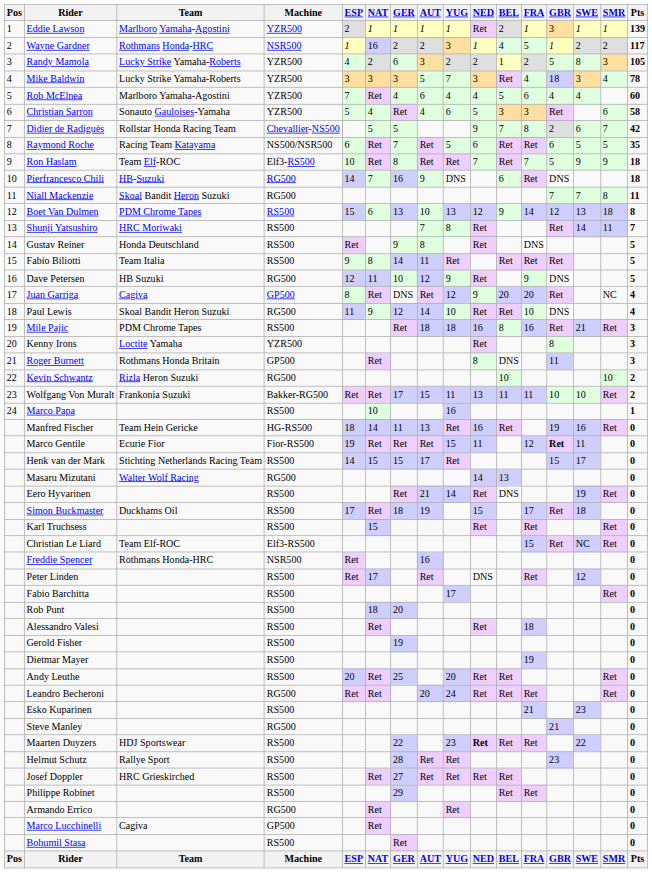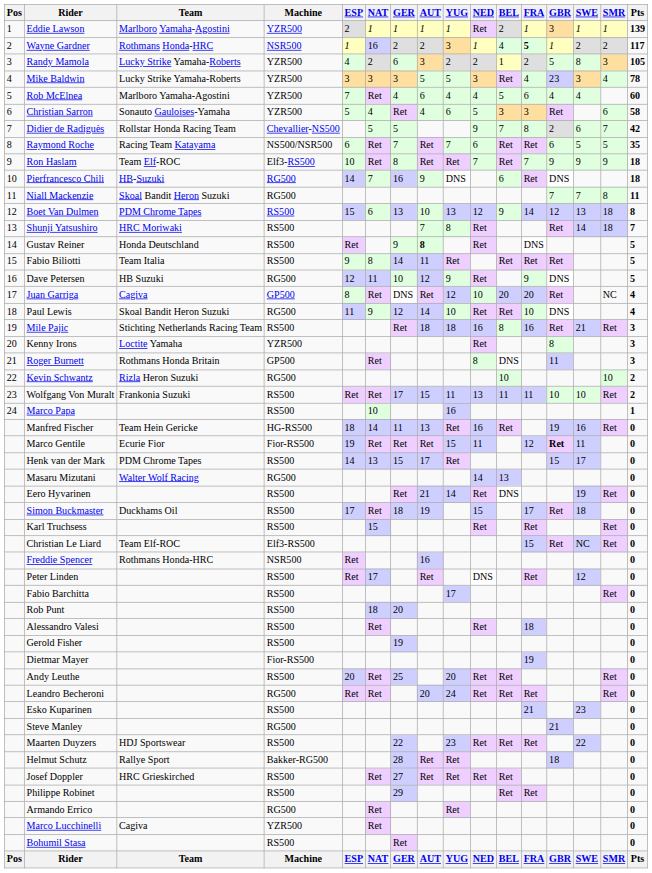Wayne Gardner | FRA: normal -> bold
Mike Baldwin | YUG: 7 -> 5
Mike Baldwin | GBR: 18 -> 23
Raymond Roche | YUG: 5 -> 7
Ron Haslam | GBR: 5 -> 9
Shunji Yatsushiro | SMR: 11 -> 18
Gustav Reiner | AUT: normal -> bold
Juan Garriga | NED: 9 -> 10
Mile Pajic | Team: PDM Chrome Tapes -> Stichting Netherlands Racing Team
Wolfgang Von Muralt | Machine: Bakker-RG500 -> RS500
Henk van der Mark | Team: Stichting Netherlands Racing Team -> PDM Chrome Tapes
Henk van der Mark | NAT: 15 -> 13
Dietmar Mayer | Machine: RS500 -> Fior-RS500
Maarten Duyzers | NED: bold -> normal
Helmut Schutz | Machine: RS500 -> Bakker-RG500
Helmut Schutz | GBR: 23 -> 18
Marco Lucchinelli | Machine: GP500 -> YZR500
